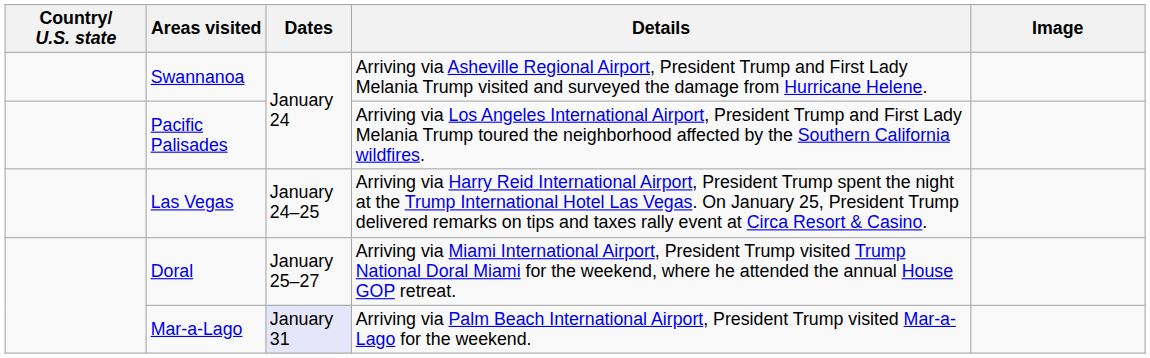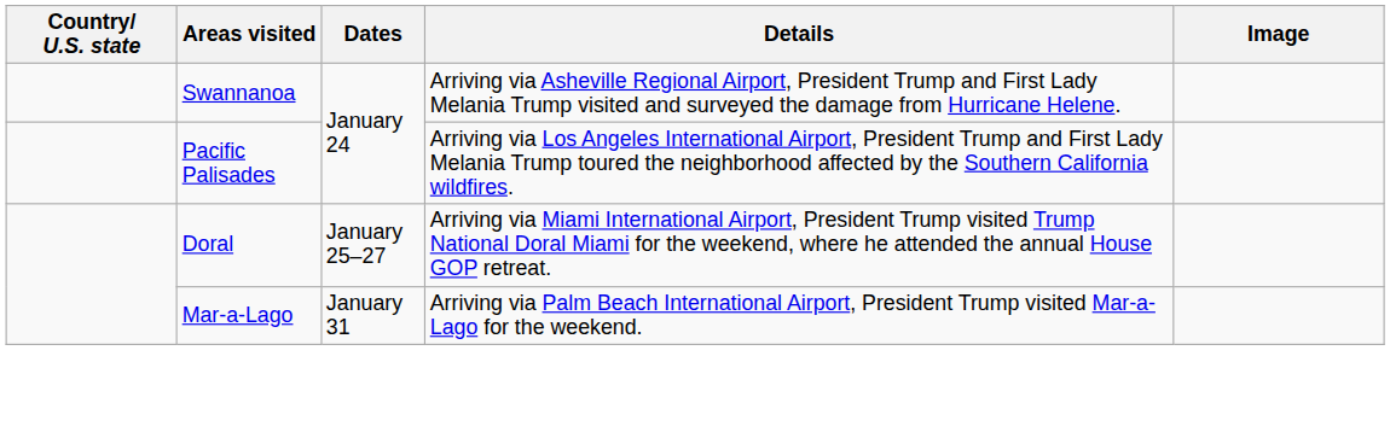- row: Las Vegas | January 24–25 | Arriving via Harry Reid International Airport, President Trump spent the night at the Trump International Hotel Las Vegas. On January 25, President Trump delivered remarks on tips and taxes rally event at Circa Resort & Casino.
Mar-a-Lago | Dates: lavender background -> no background
